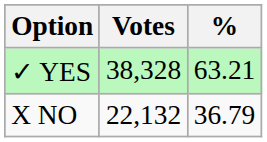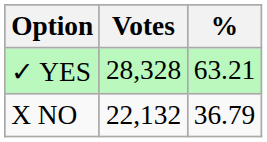✓ YES | Votes: 38,328 -> 28,328
